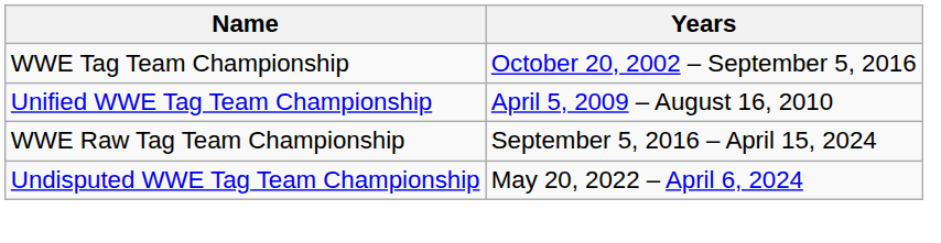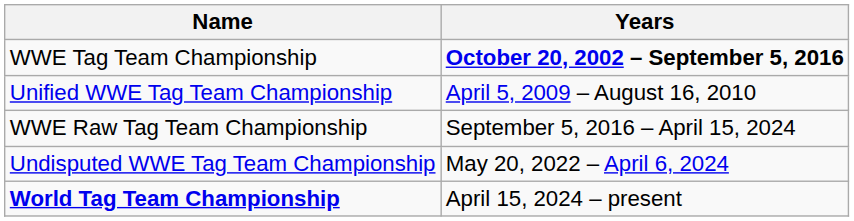WWE Tag Team Championship | Years: normal -> bold
+ row: World Tag Team Championship | April 15, 2024 – present
